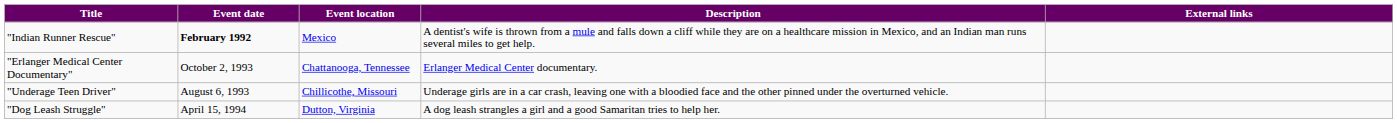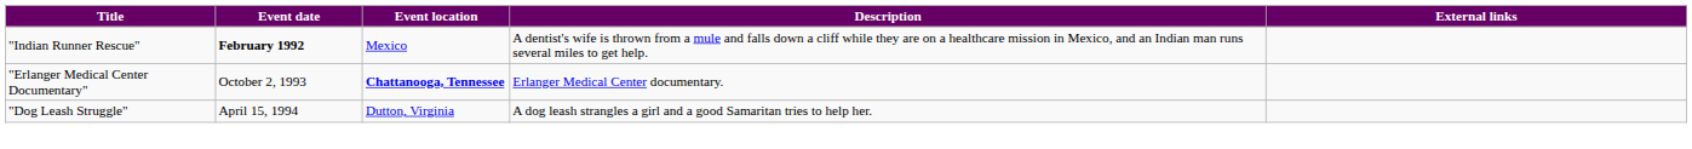"Erlanger Medical Center Documentary" | Event location: normal -> bold
- row: "Underage Teen Driver" | August 6, 1993 | Chillicothe, Missouri | Underage girls are in a car crash, leaving one with a bloodied face and the other pinned under the overturned vehicle.
